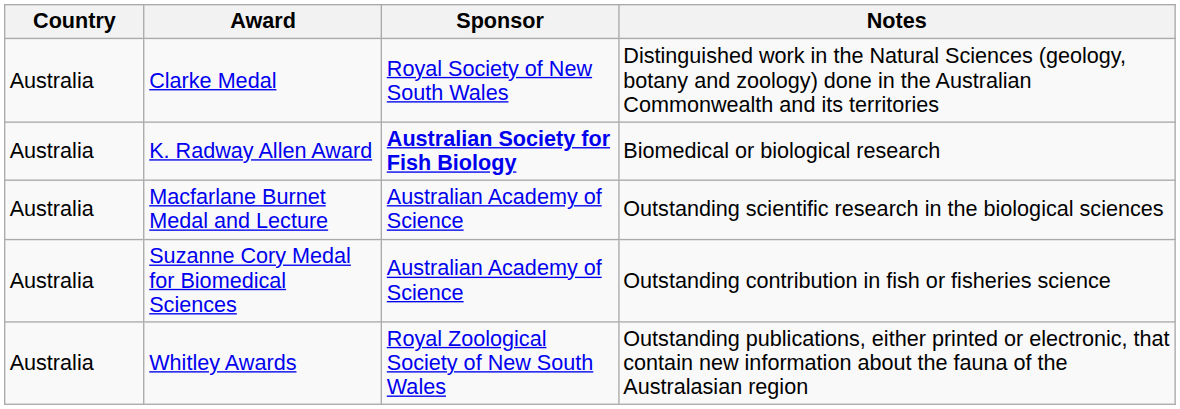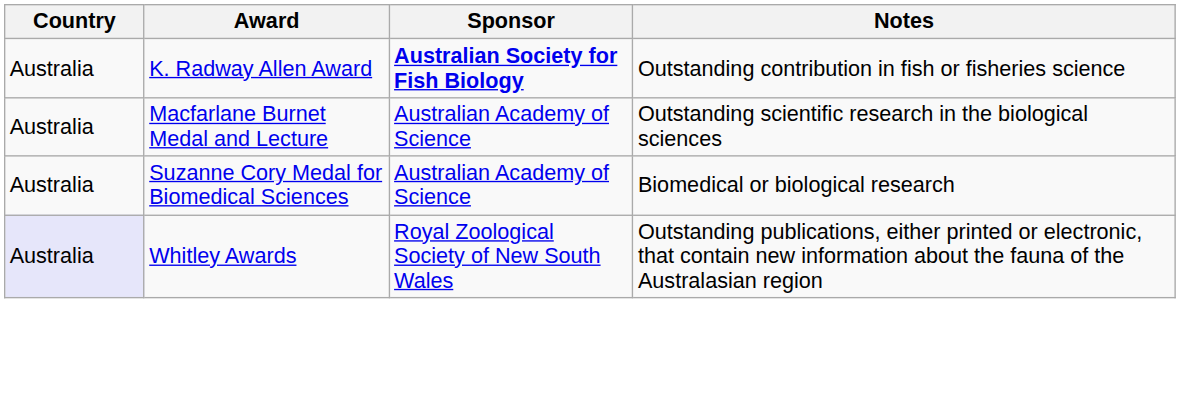- row: Australia | Clarke Medal | Royal Society of New South Wales | Distinguished work in the Natural Sciences (geology, botany and zoology) done in the Australian Commonwealth and its territories
K. Radway Allen Award | Notes: Biomedical or biological research -> Outstanding contribution in fish or fisheries science
Suzanne Cory Medal for Biomedical Sciences | Notes: Outstanding contribution in fish or fisheries science -> Biomedical or biological research
Whitley Awards | Country: no background -> lavender background
